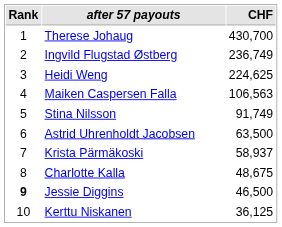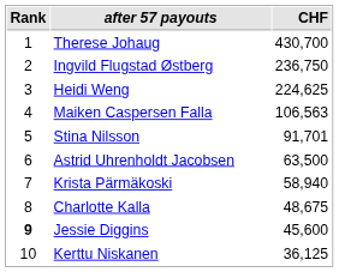Ingvild Flugstad Østberg | CHF: 236,749 -> 236,750
Stina Nilsson | CHF: 91,749 -> 91,701
Krista Pärmäkoski | CHF: 58,937 -> 58,940
Jessie Diggins | CHF: 46,500 -> 45,600
